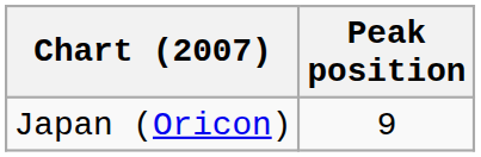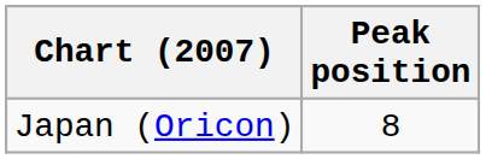Japan (Oricon) | Peak position: 9 -> 8
